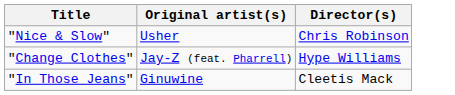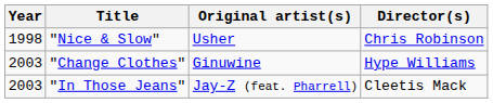+ column: Year | 1998 | 2003 | 2003
"Change Clothes" | Original artist(s): Jay-Z (feat. Pharrell) -> Ginuwine
"In Those Jeans" | Original artist(s): Ginuwine -> Jay-Z (feat. Pharrell)
